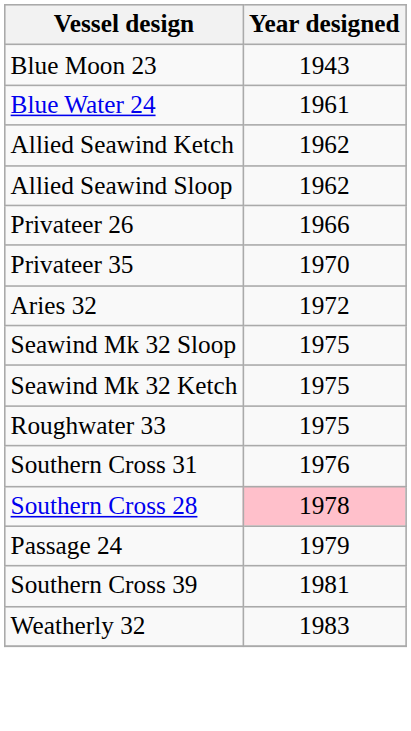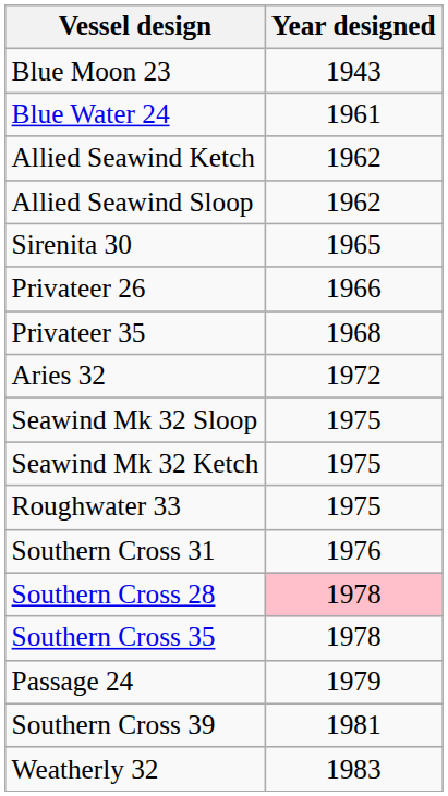+ row: Sirenita 30 | 1965
Privateer 35 | Year designed: 1970 -> 1968
+ row: Southern Cross 35 | 1978
